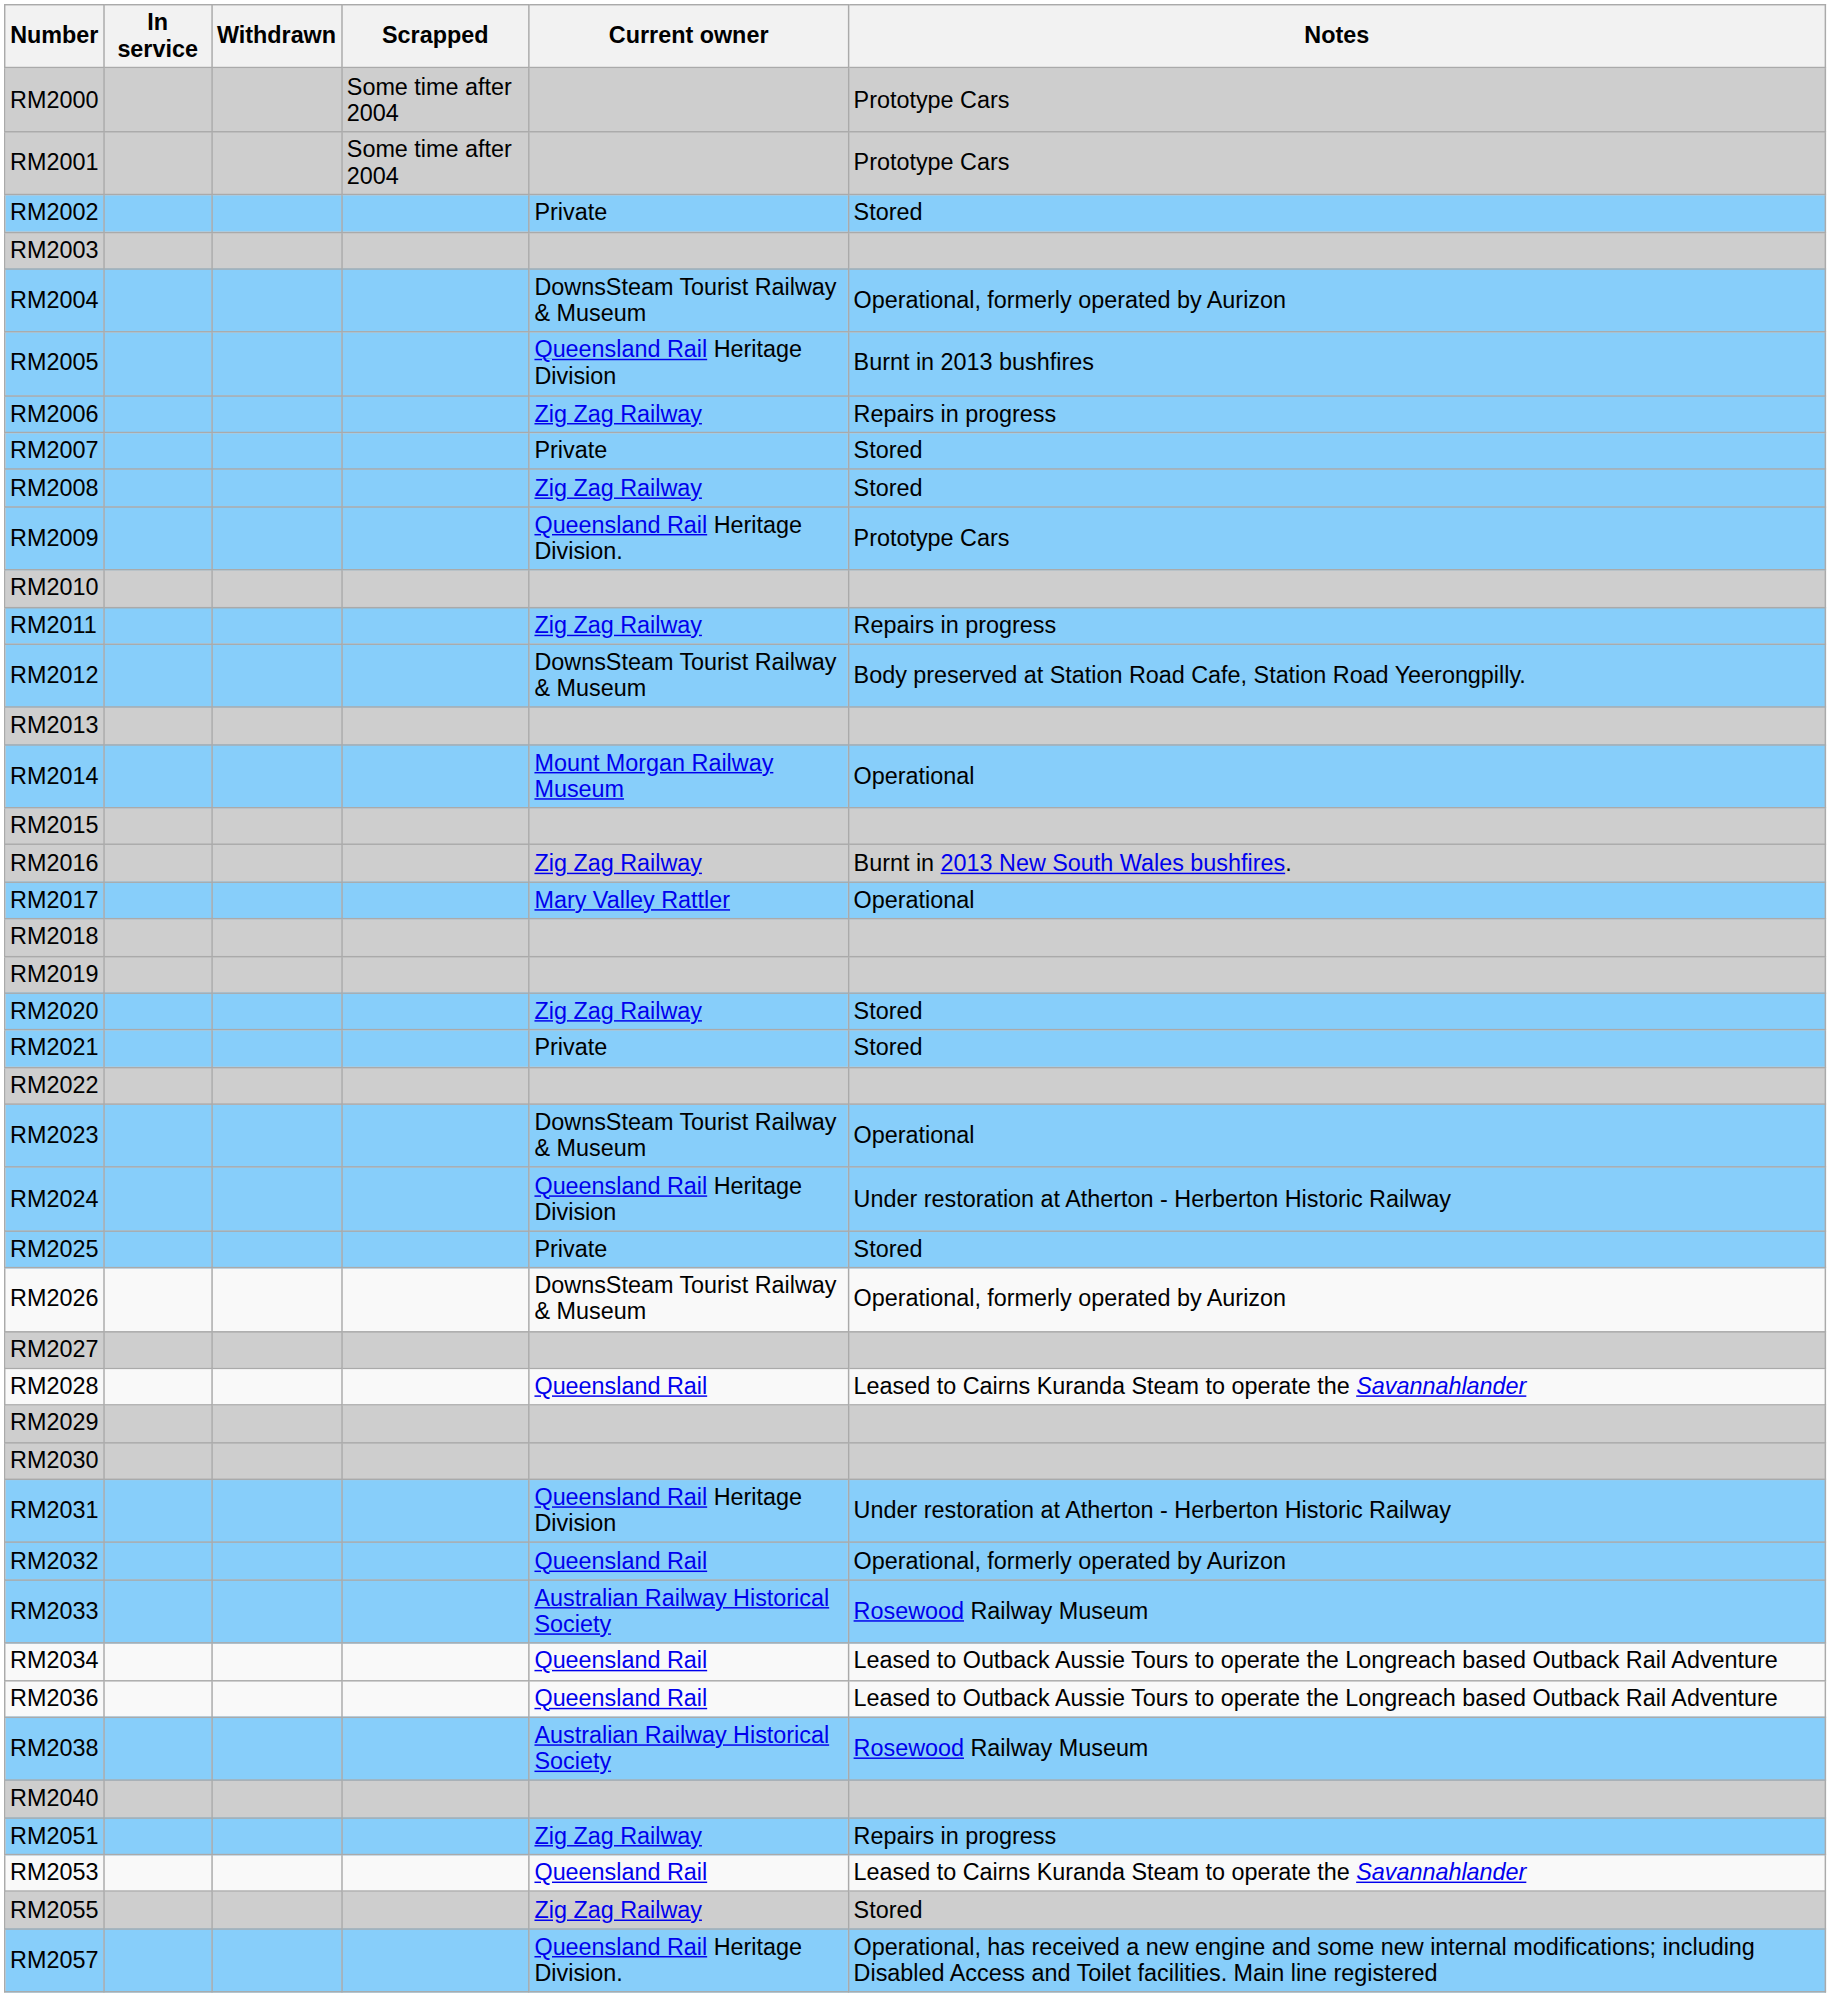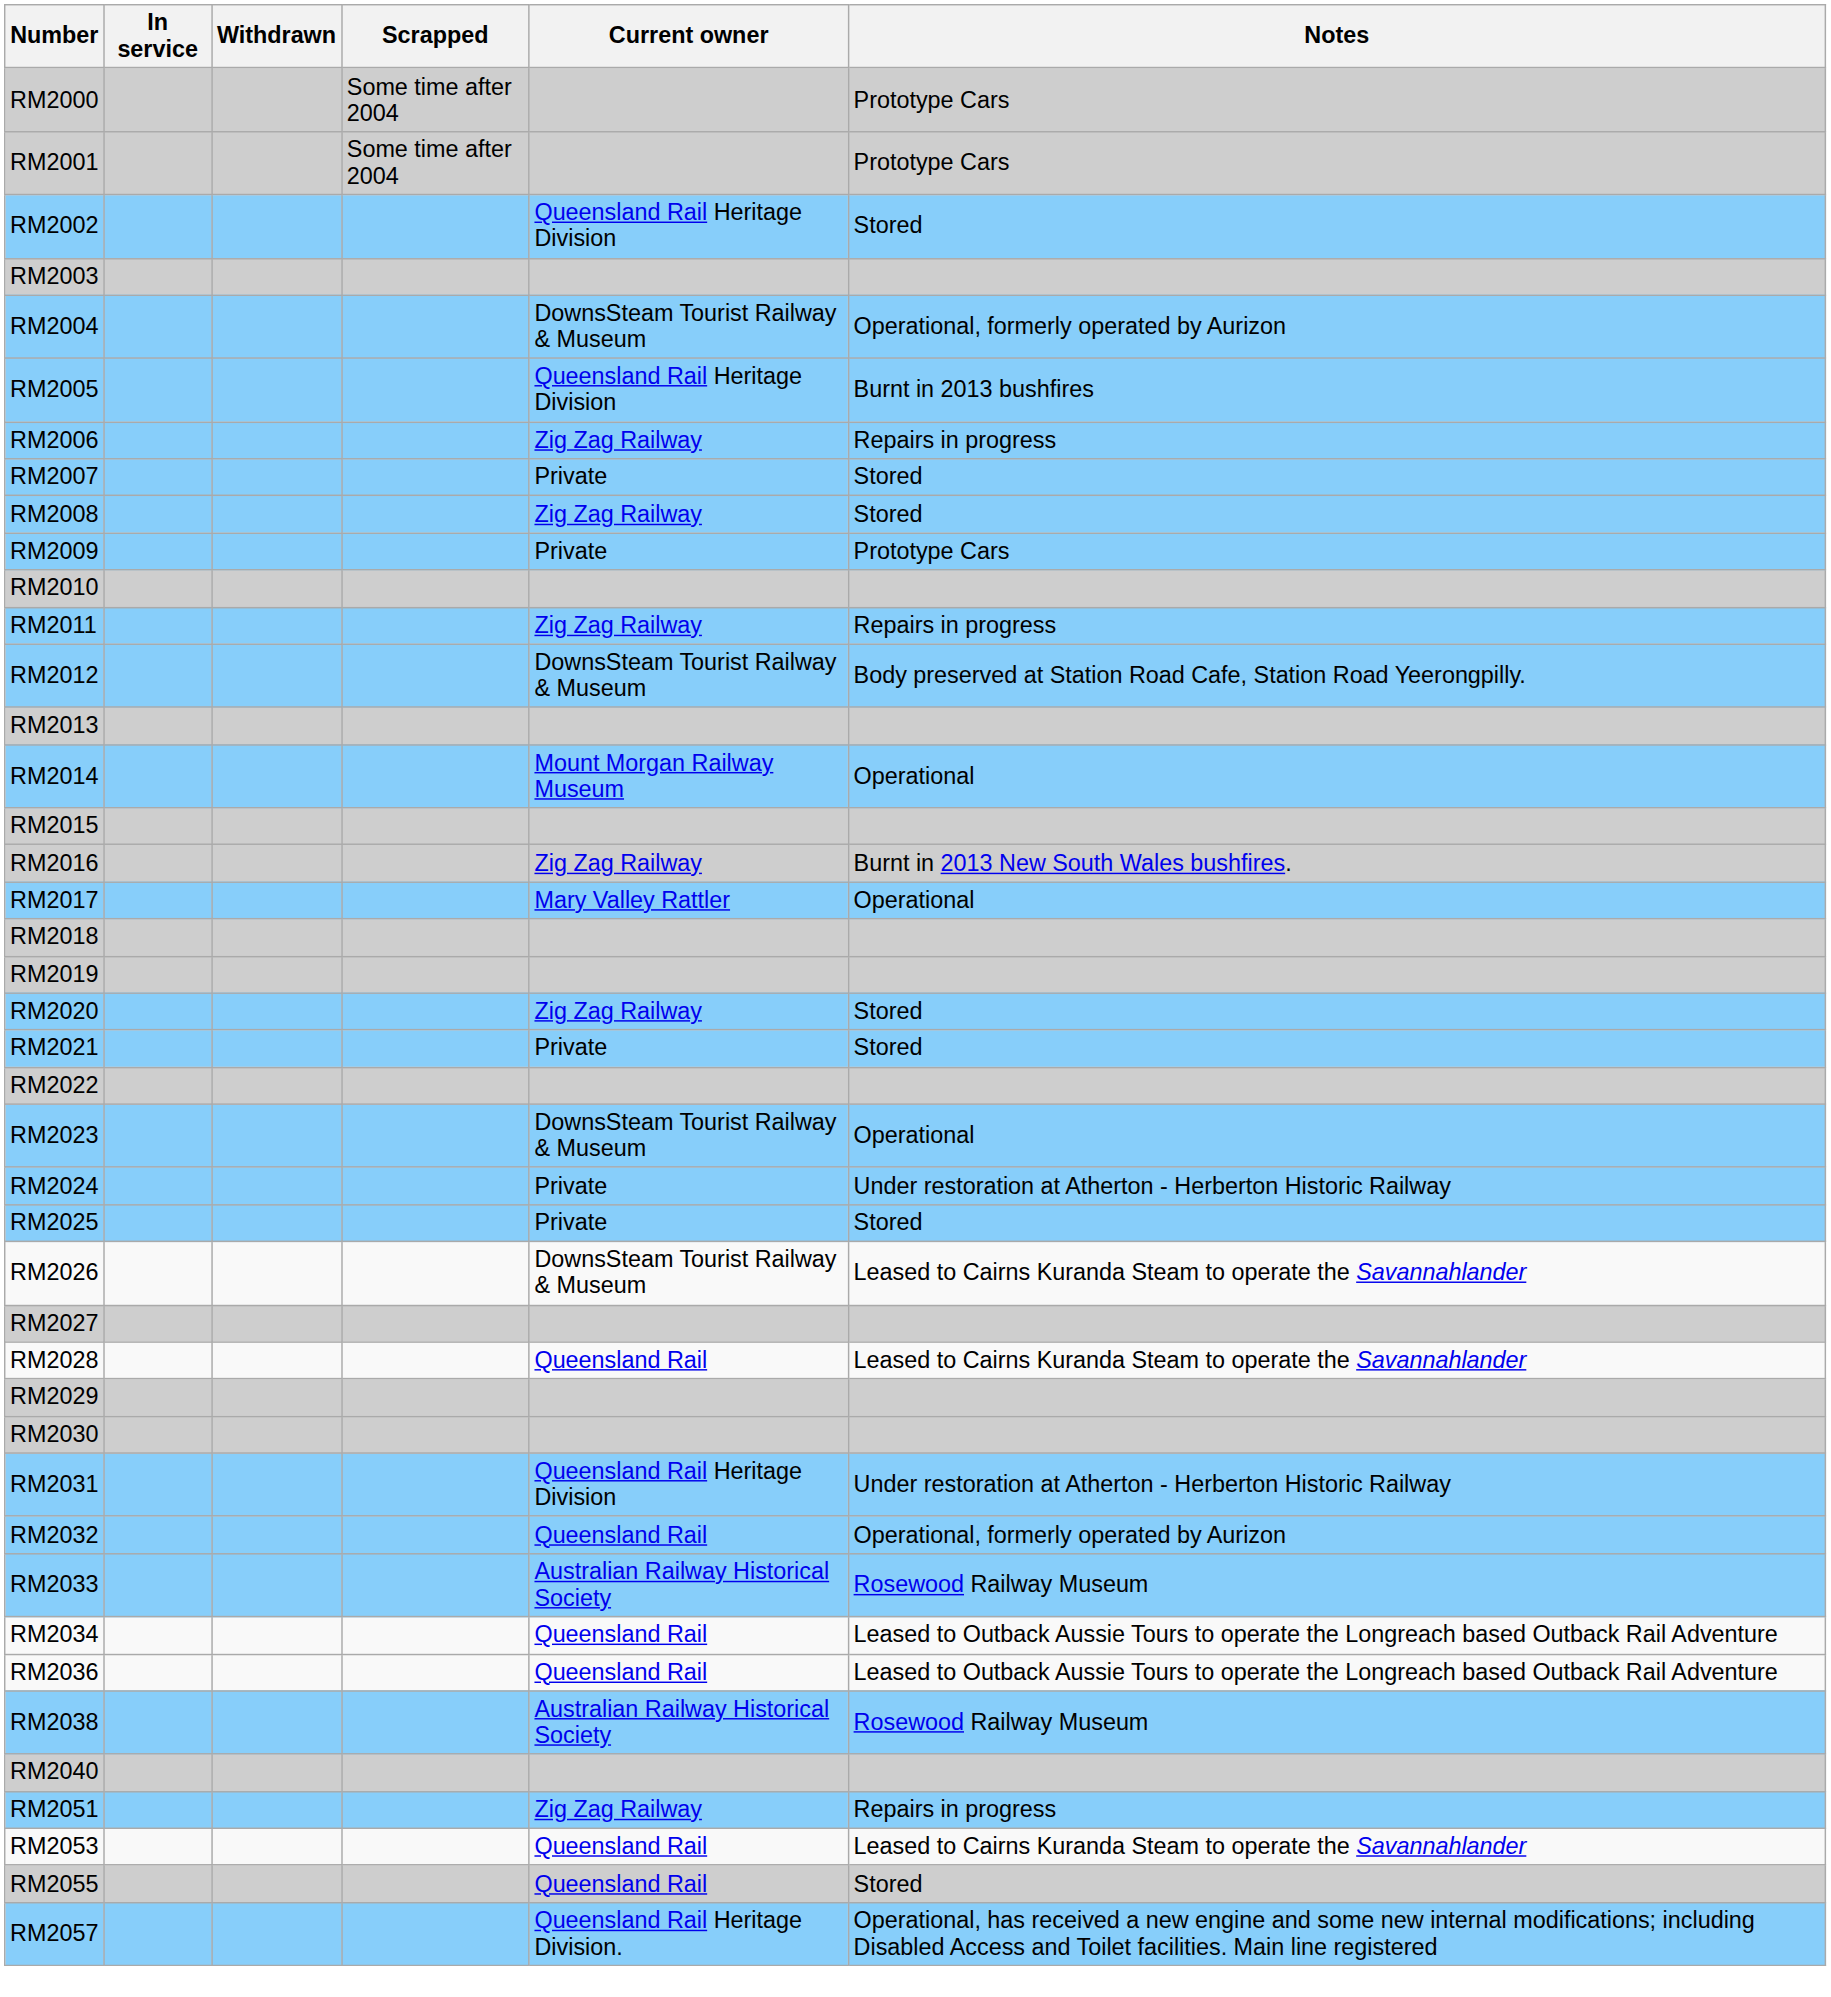RM2002 | Current owner: Private -> Queensland Rail Heritage Division
RM2009 | Current owner: Queensland Rail Heritage Division. -> Private
RM2024 | Current owner: Queensland Rail Heritage Division -> Private
RM2026 | Notes: Operational, formerly operated by Aurizon -> Leased to Cairns Kuranda Steam to operate the Savannahlander
RM2055 | Current owner: Zig Zag Railway -> Queensland Rail
